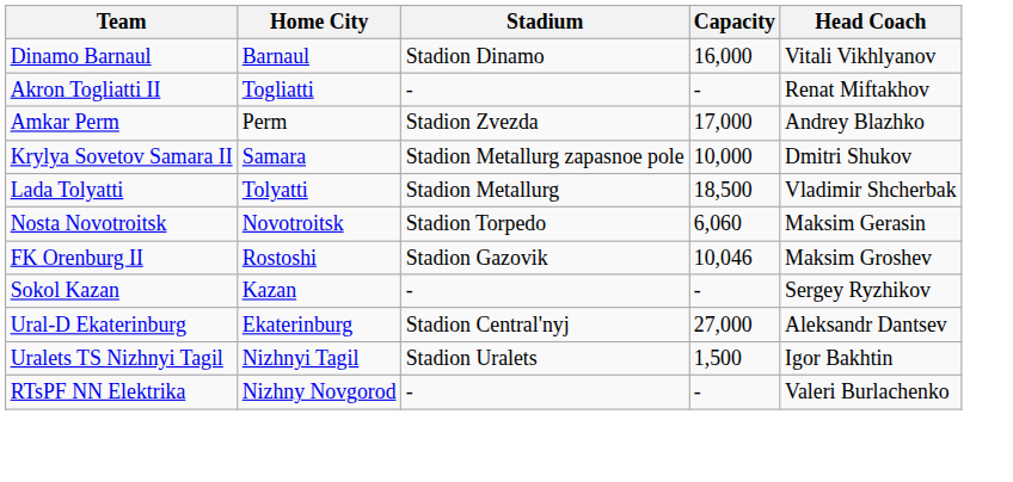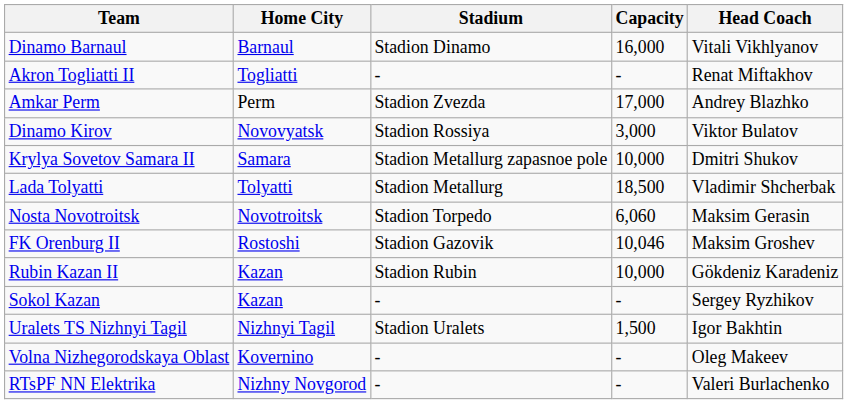+ row: Dinamo Kirov | Novovyatsk | Stadion Rossiya | 3,000 | Viktor Bulatov
+ row: Rubin Kazan II | Kazan | Stadion Rubin | 10,000 | Gökdeniz Karadeniz
- row: Ural-D Ekaterinburg | Ekaterinburg | Stadion Central'nyj | 27,000 | Aleksandr Dantsev
+ row: Volna Nizhegorodskaya Oblast | Kovernino | - | - | Oleg Makeev
